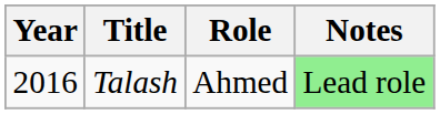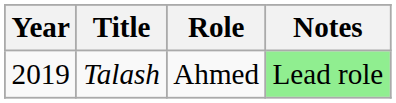Talash | Year: 2016 -> 2019
